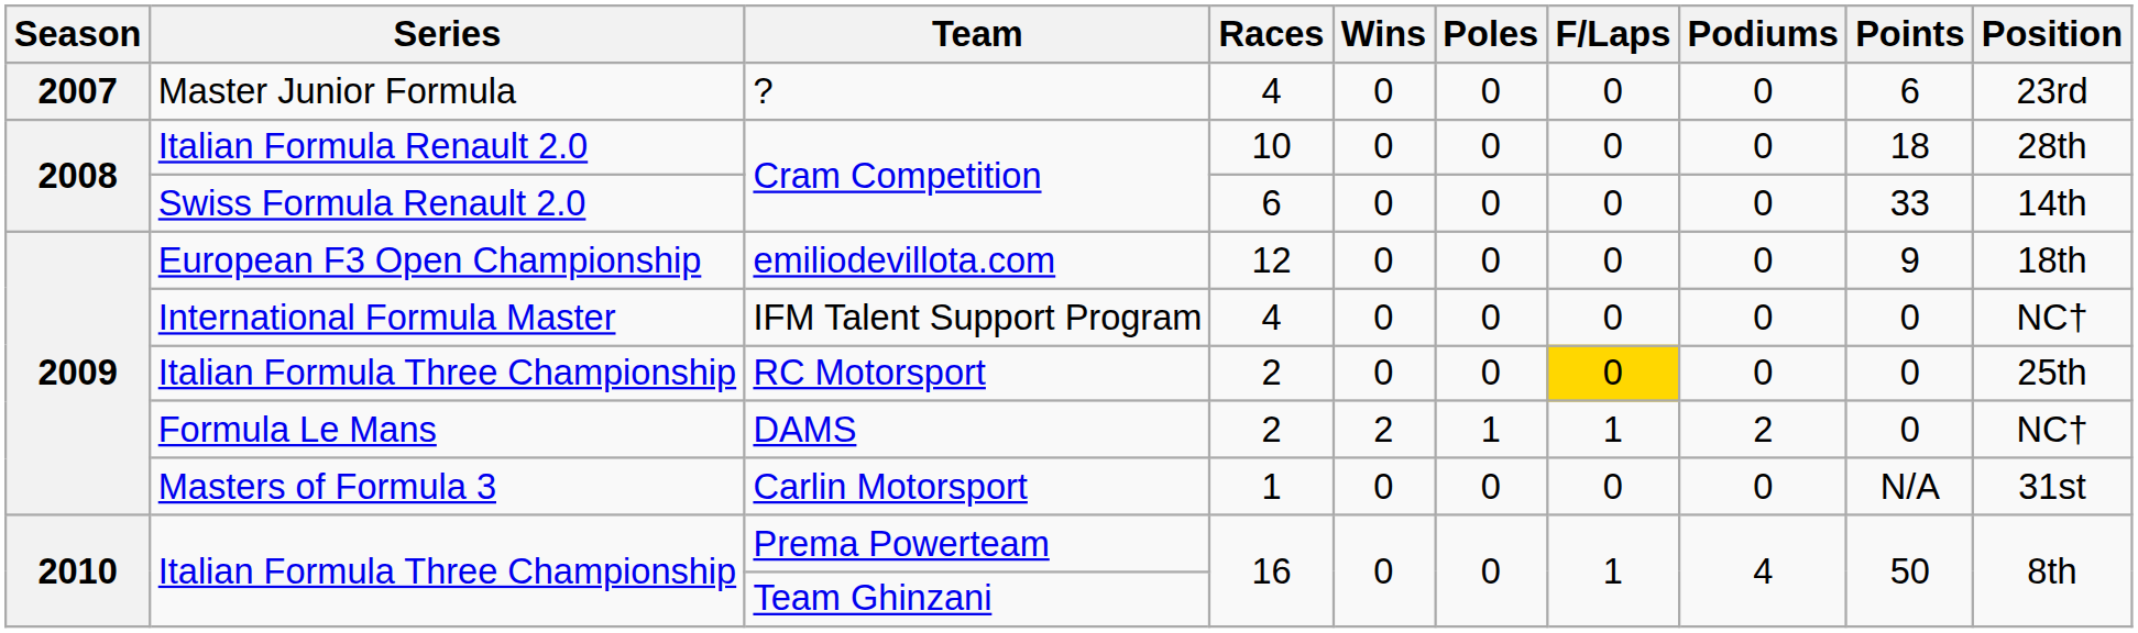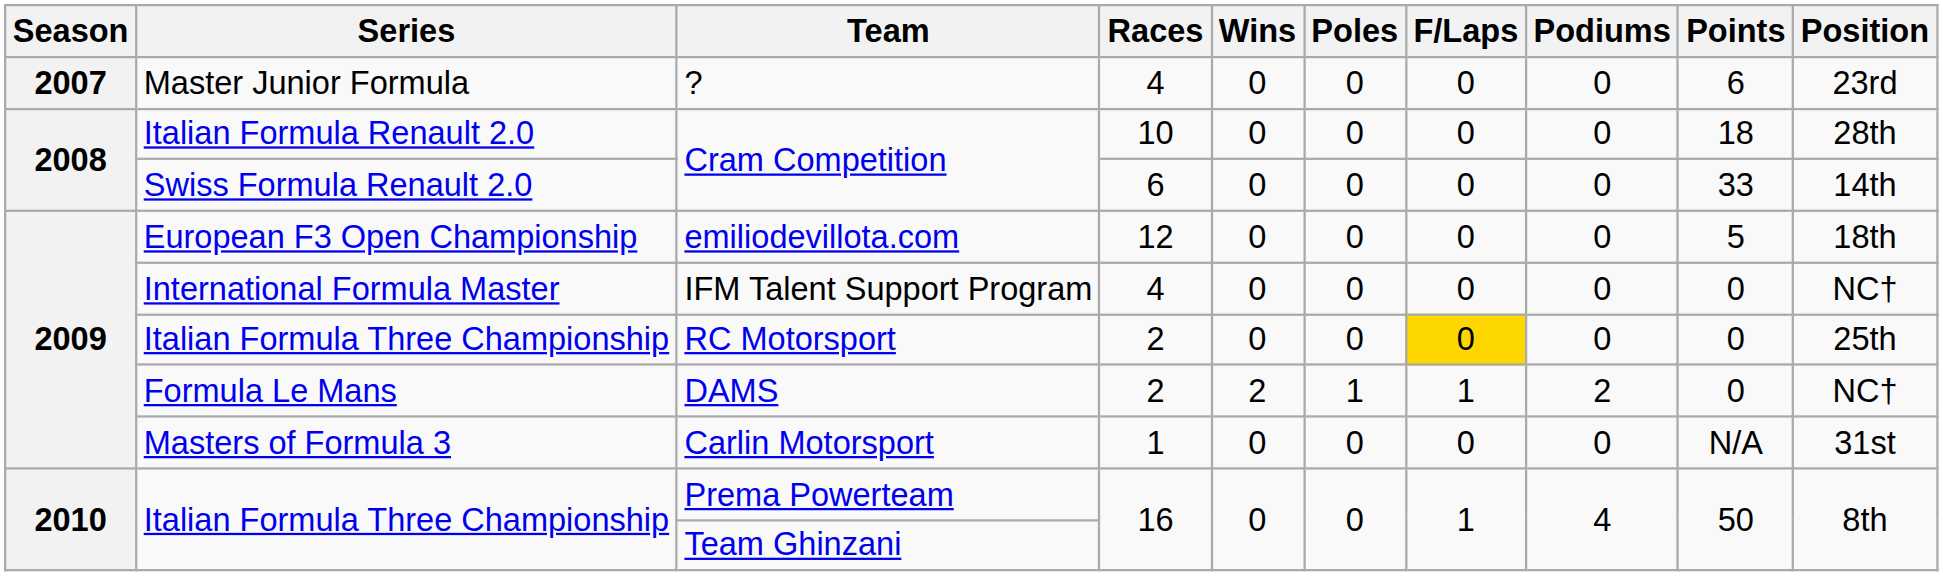emiliodevillota.com | Points: 9 -> 5
